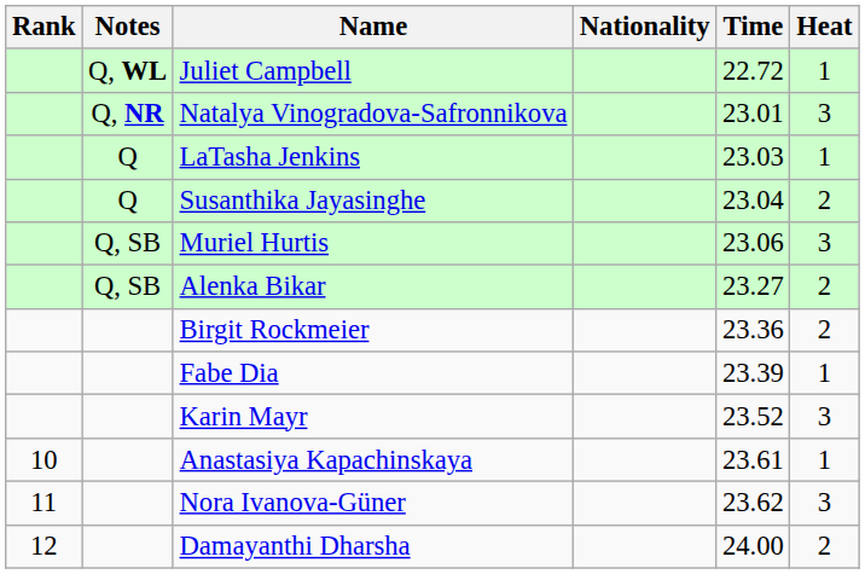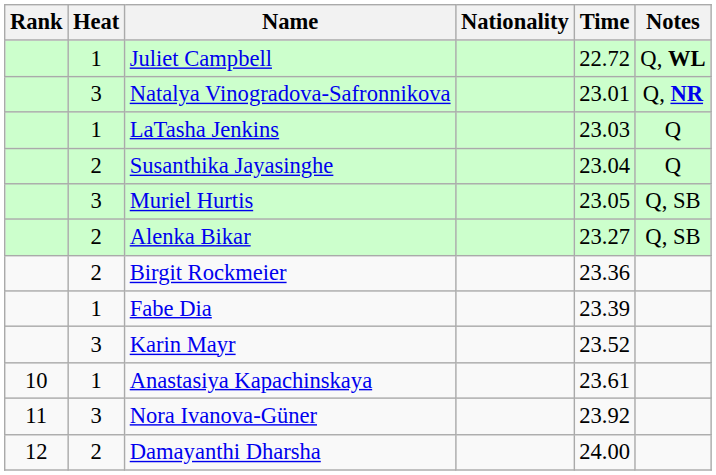columns swapped: Heat <-> Notes
Muriel Hurtis | Time: 23.06 -> 23.05
Nora Ivanova-Güner | Time: 23.62 -> 23.92
